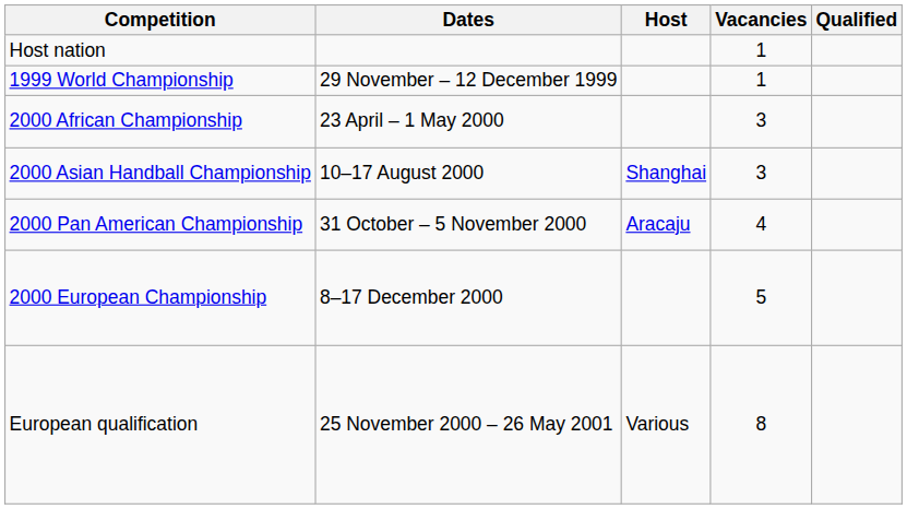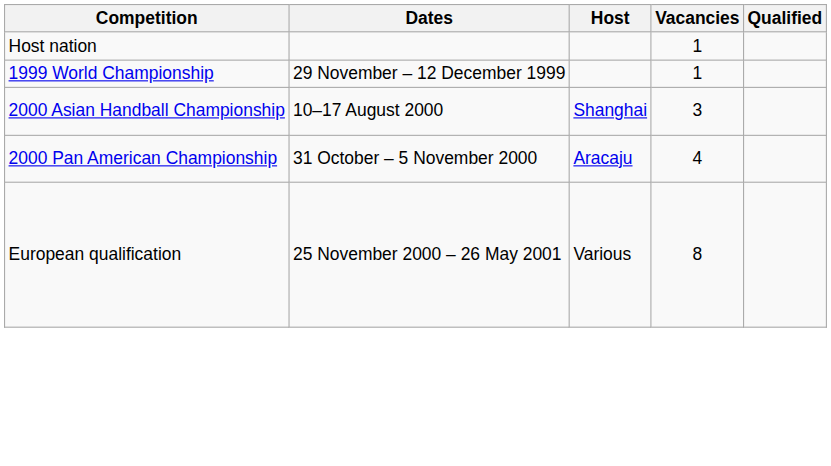- row: 2000 African Championship | 23 April – 1 May 2000 | 3
- row: 2000 European Championship | 8–17 December 2000 | 5
